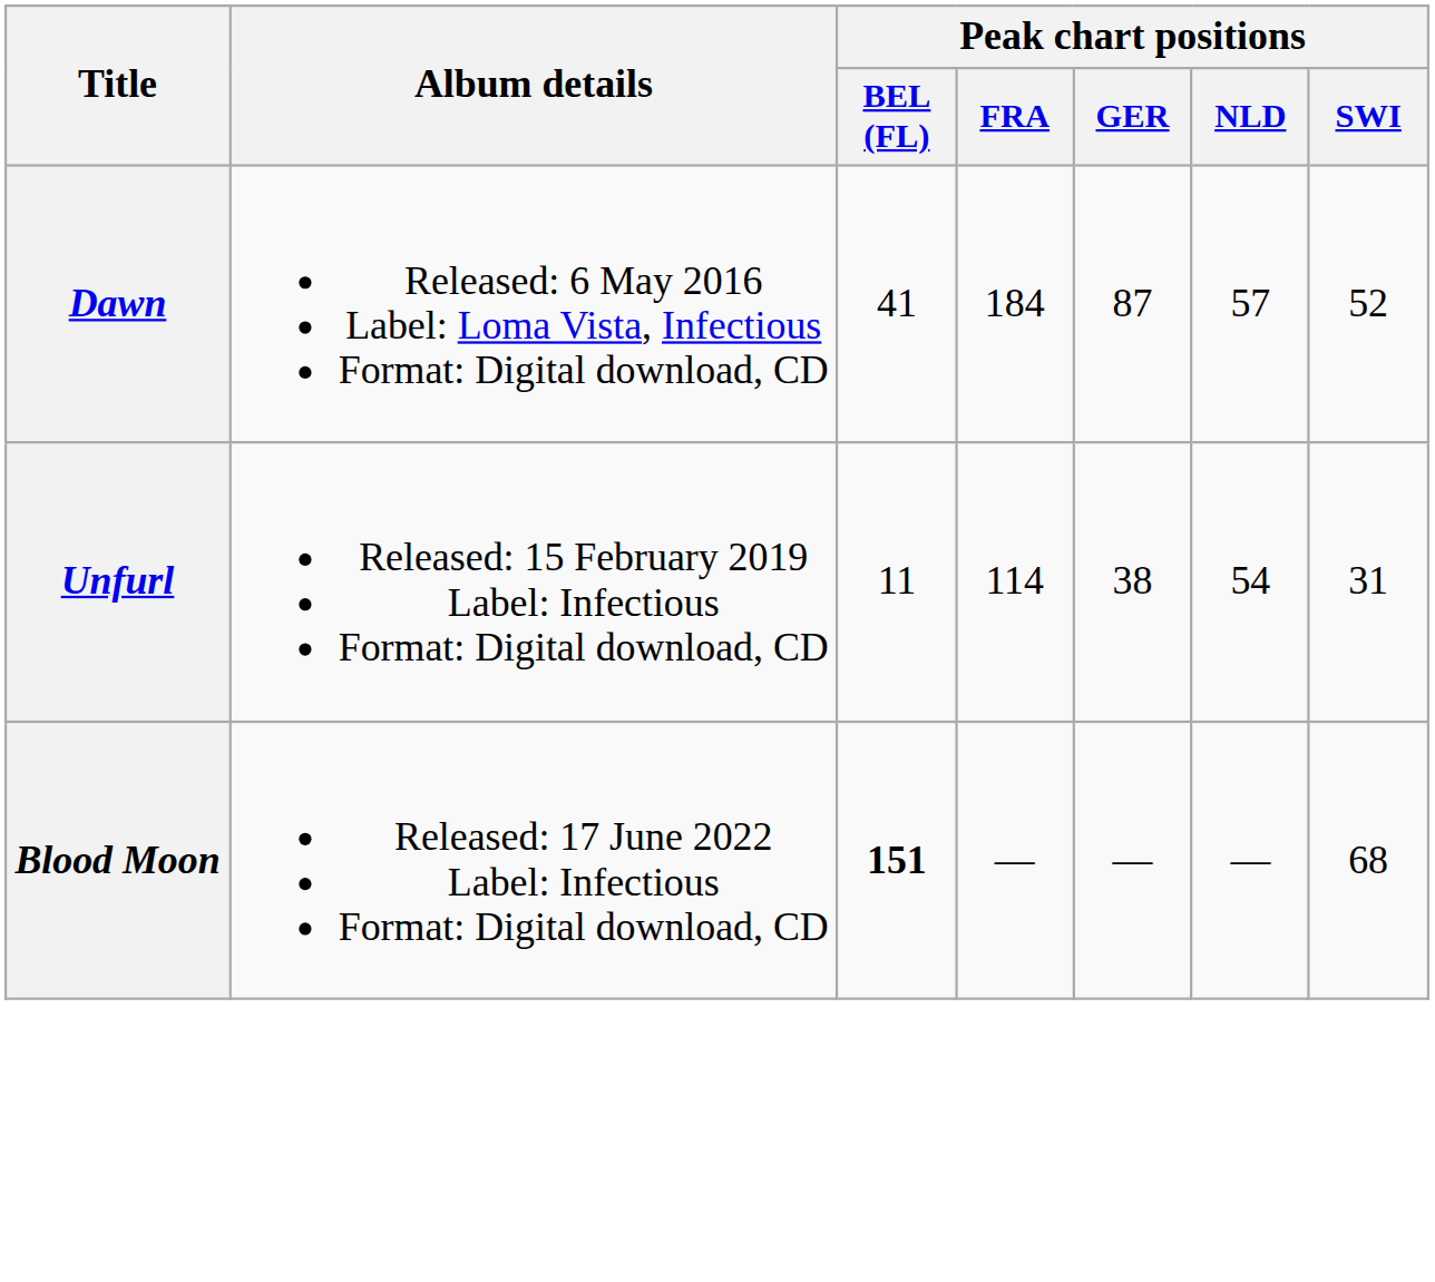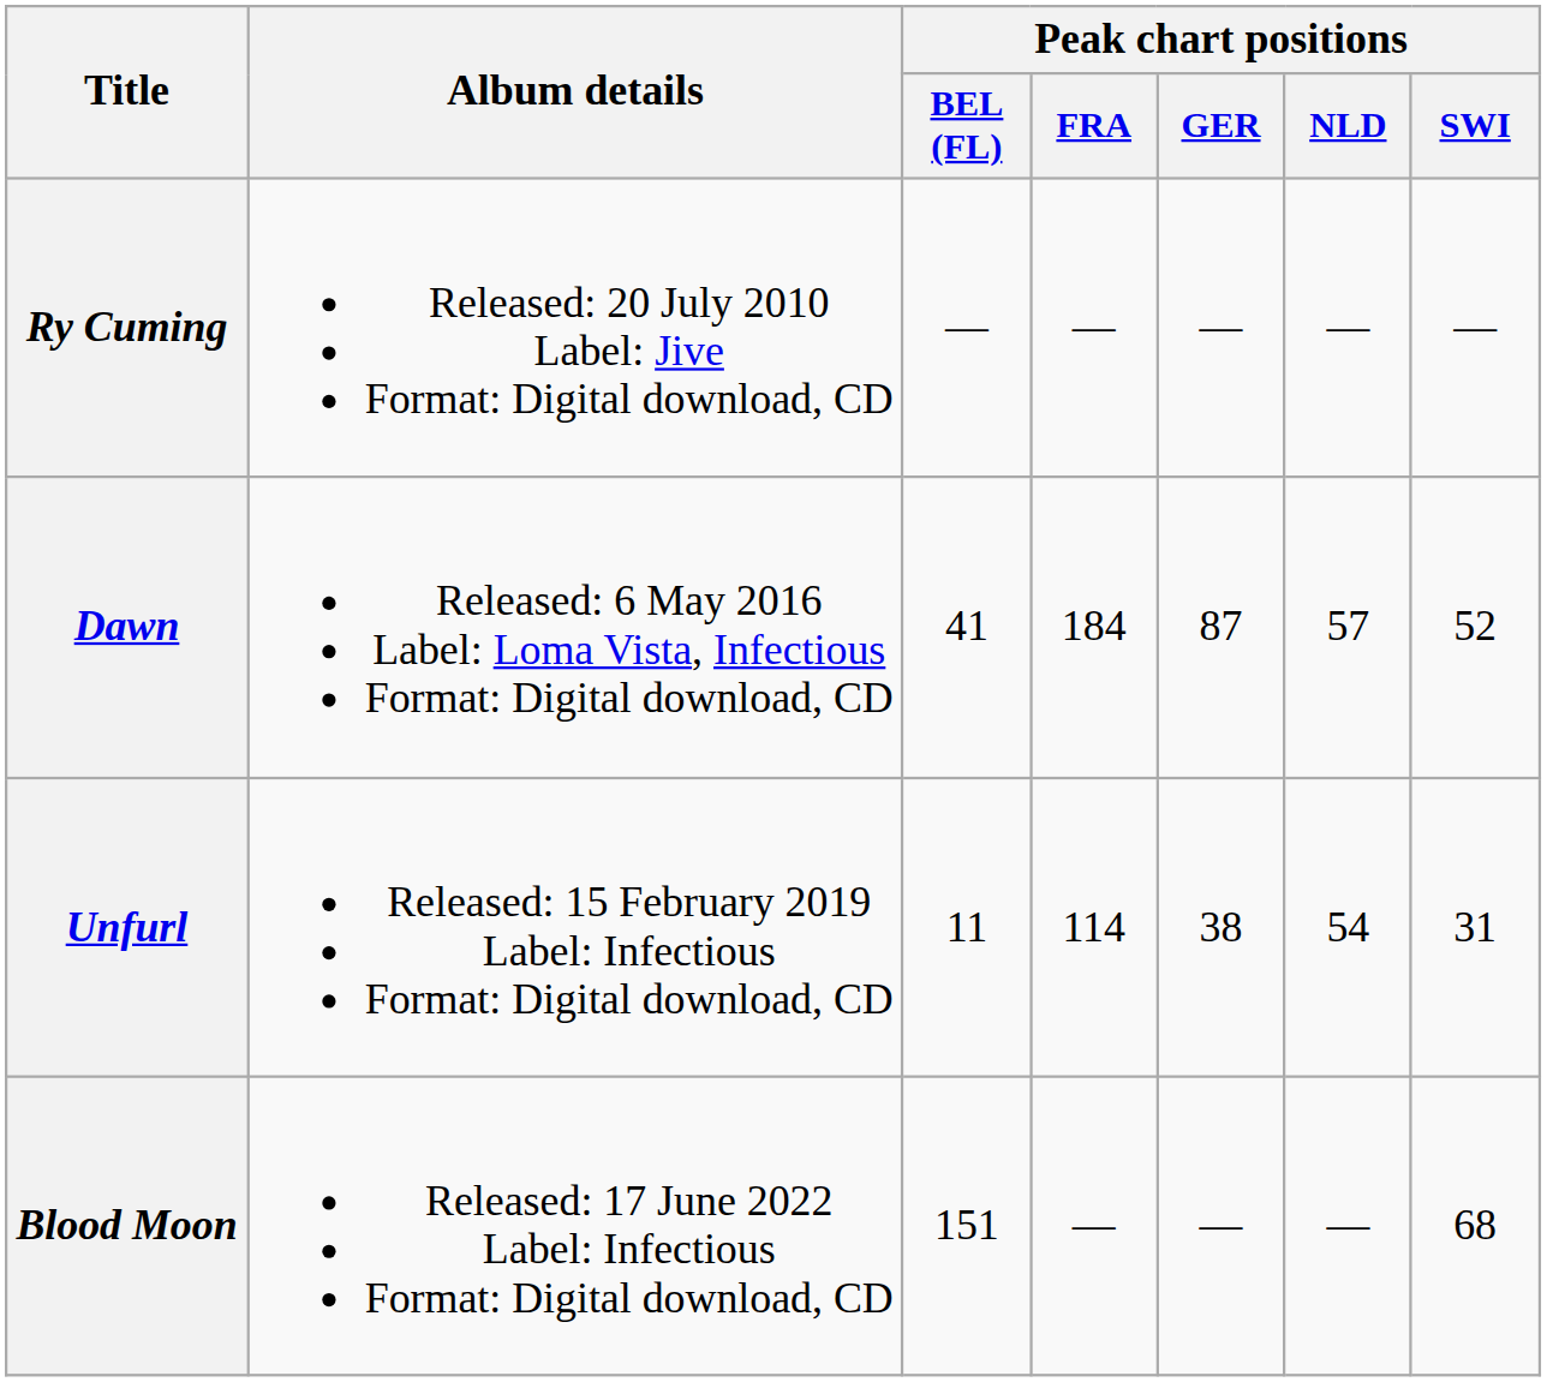+ row: Ry Cuming | Released: 20 July 2010 Label: Jive Format: Digital download, CD | — | — | — | — | —
Blood Moon | Peak chart positions / BEL (FL): bold -> normal
